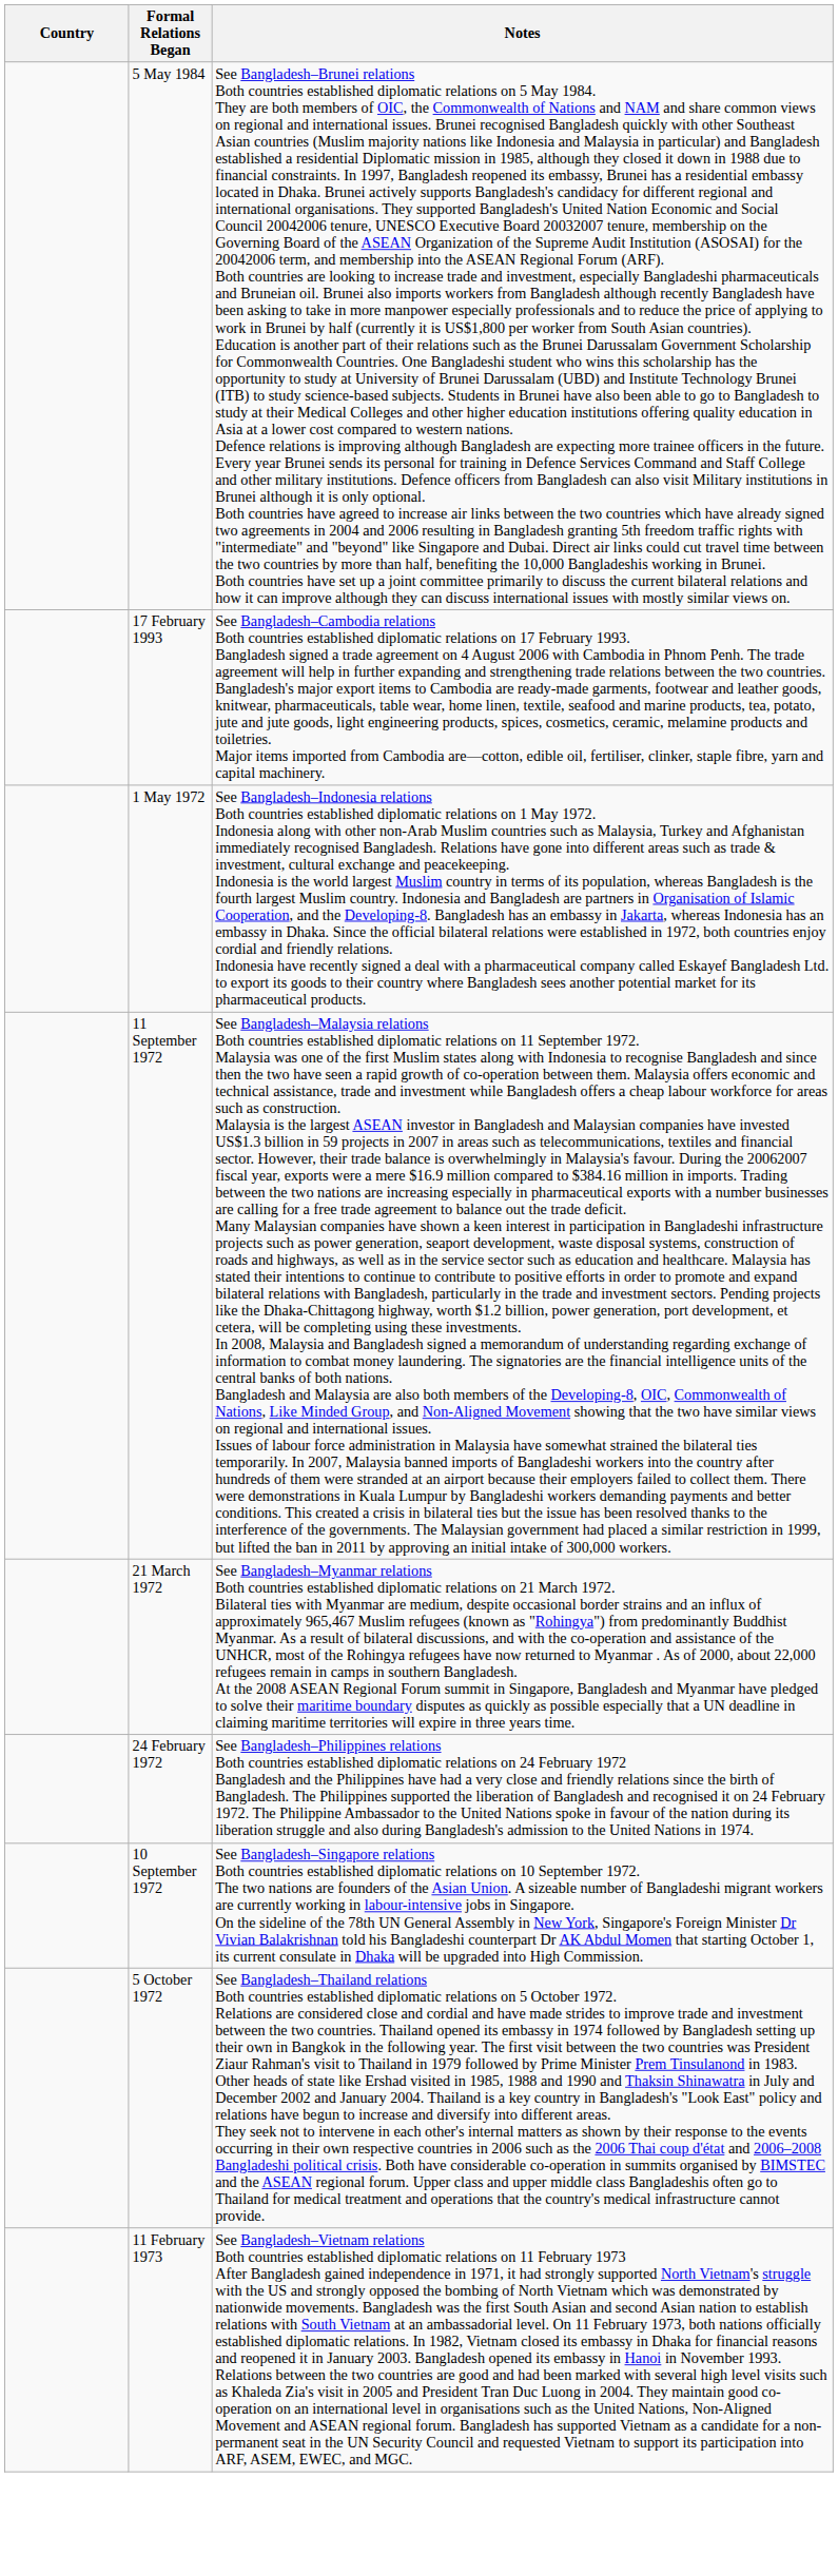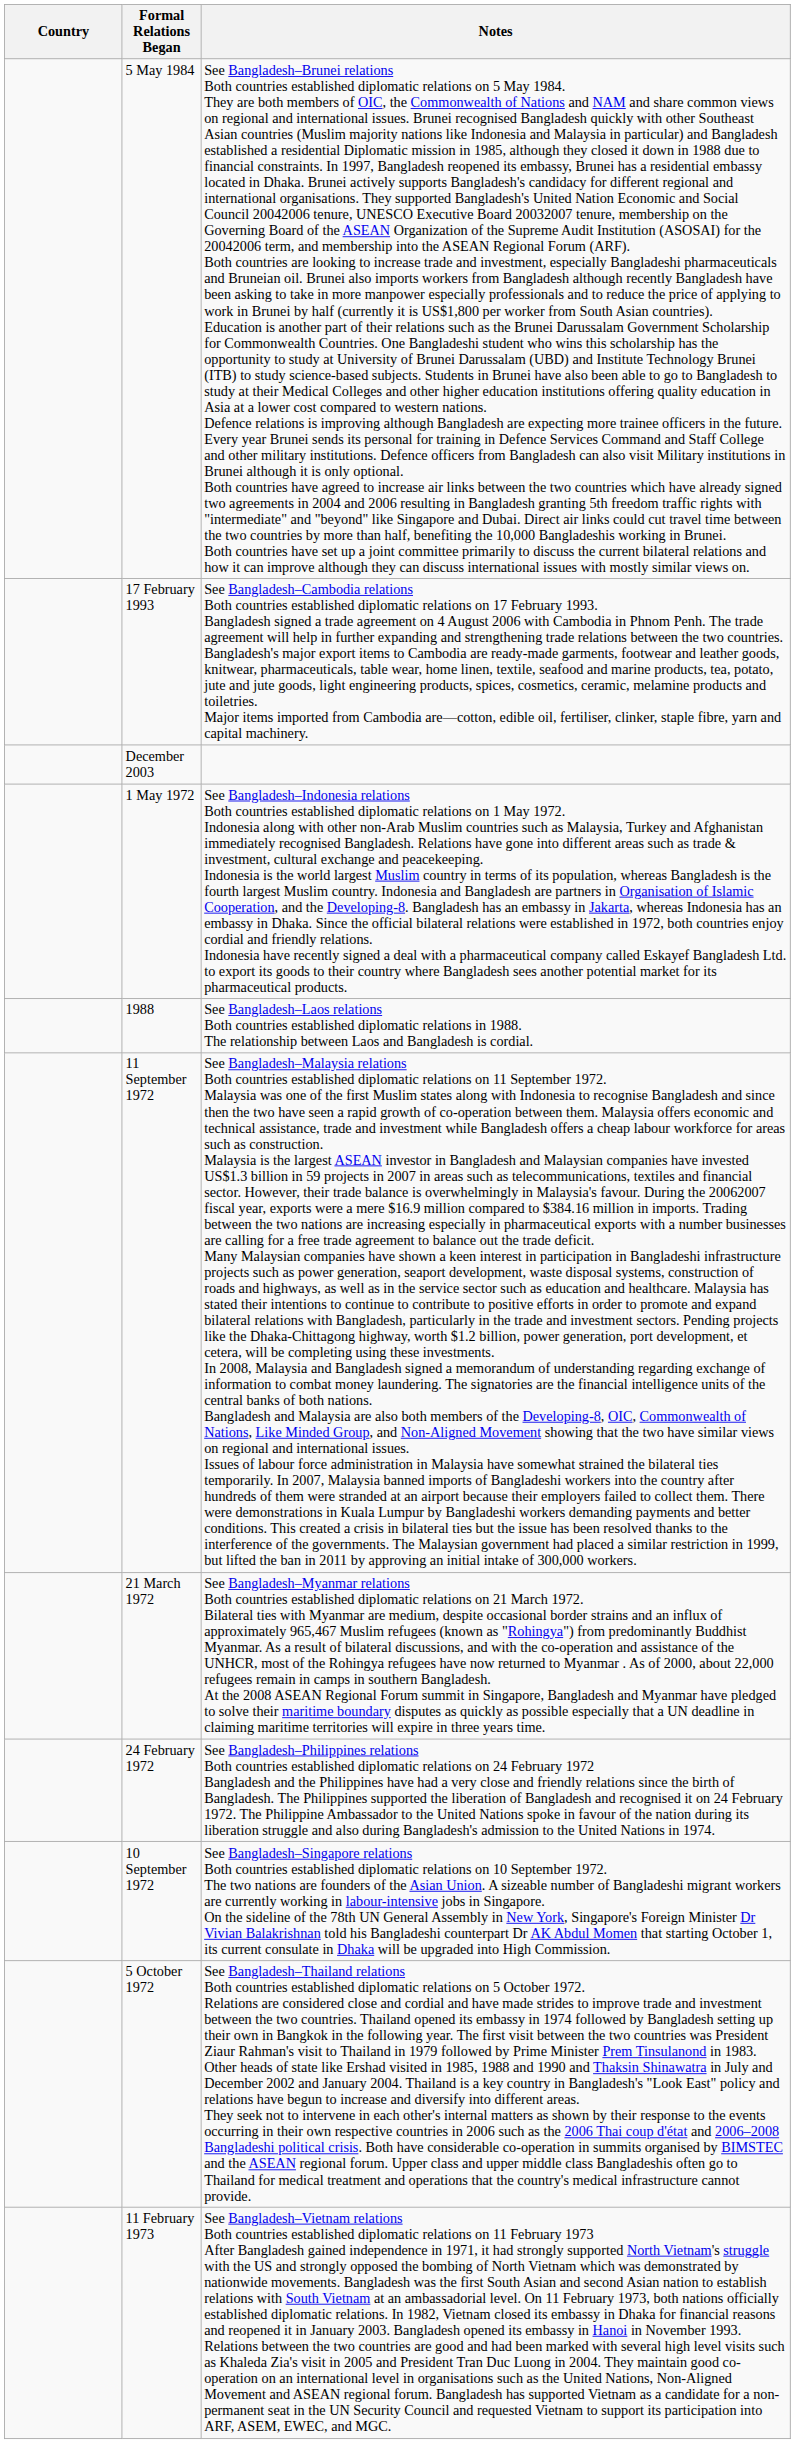+ row: December 2003
+ row: 1988 | See Bangladesh–Laos relations Both countries established diplomatic relations in 1988. The relationship between Laos and Bangladesh is cordial.
